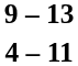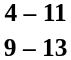rows swapped: 4 – 11 <-> 9 – 13
